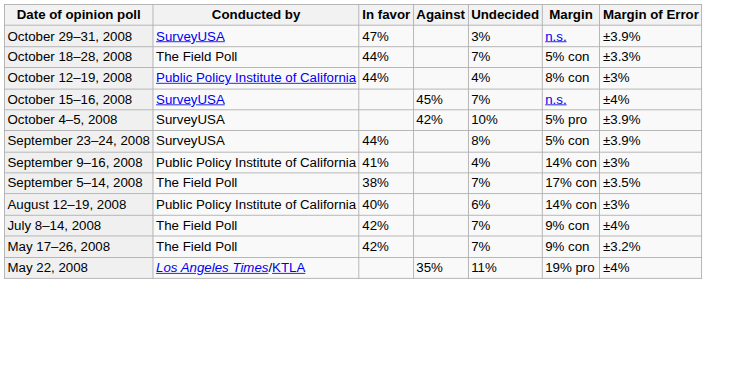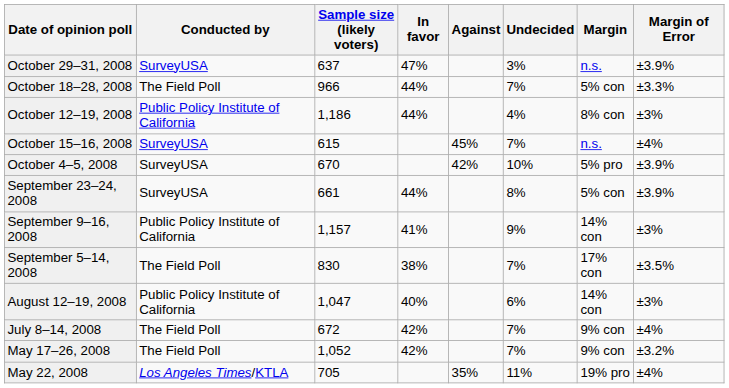+ column: Sample size (likely voters) | 637 | 966 | 1,186 | 615 | 670 | 661 | 1,157 | 830 | 1,047 | 672 | 1,052 | 705
September 9–16, 2008 | Undecided: 4% -> 9%
